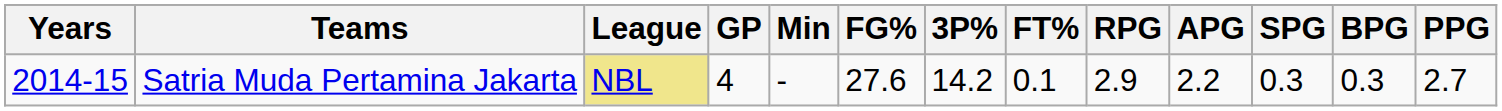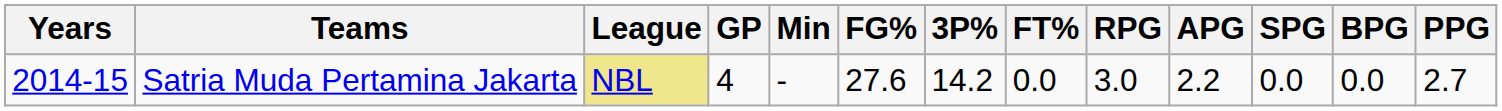Satria Muda Pertamina Jakarta | FT%: 0.1 -> 0.0
Satria Muda Pertamina Jakarta | RPG: 2.9 -> 3.0
Satria Muda Pertamina Jakarta | SPG: 0.3 -> 0.0
Satria Muda Pertamina Jakarta | BPG: 0.3 -> 0.0
